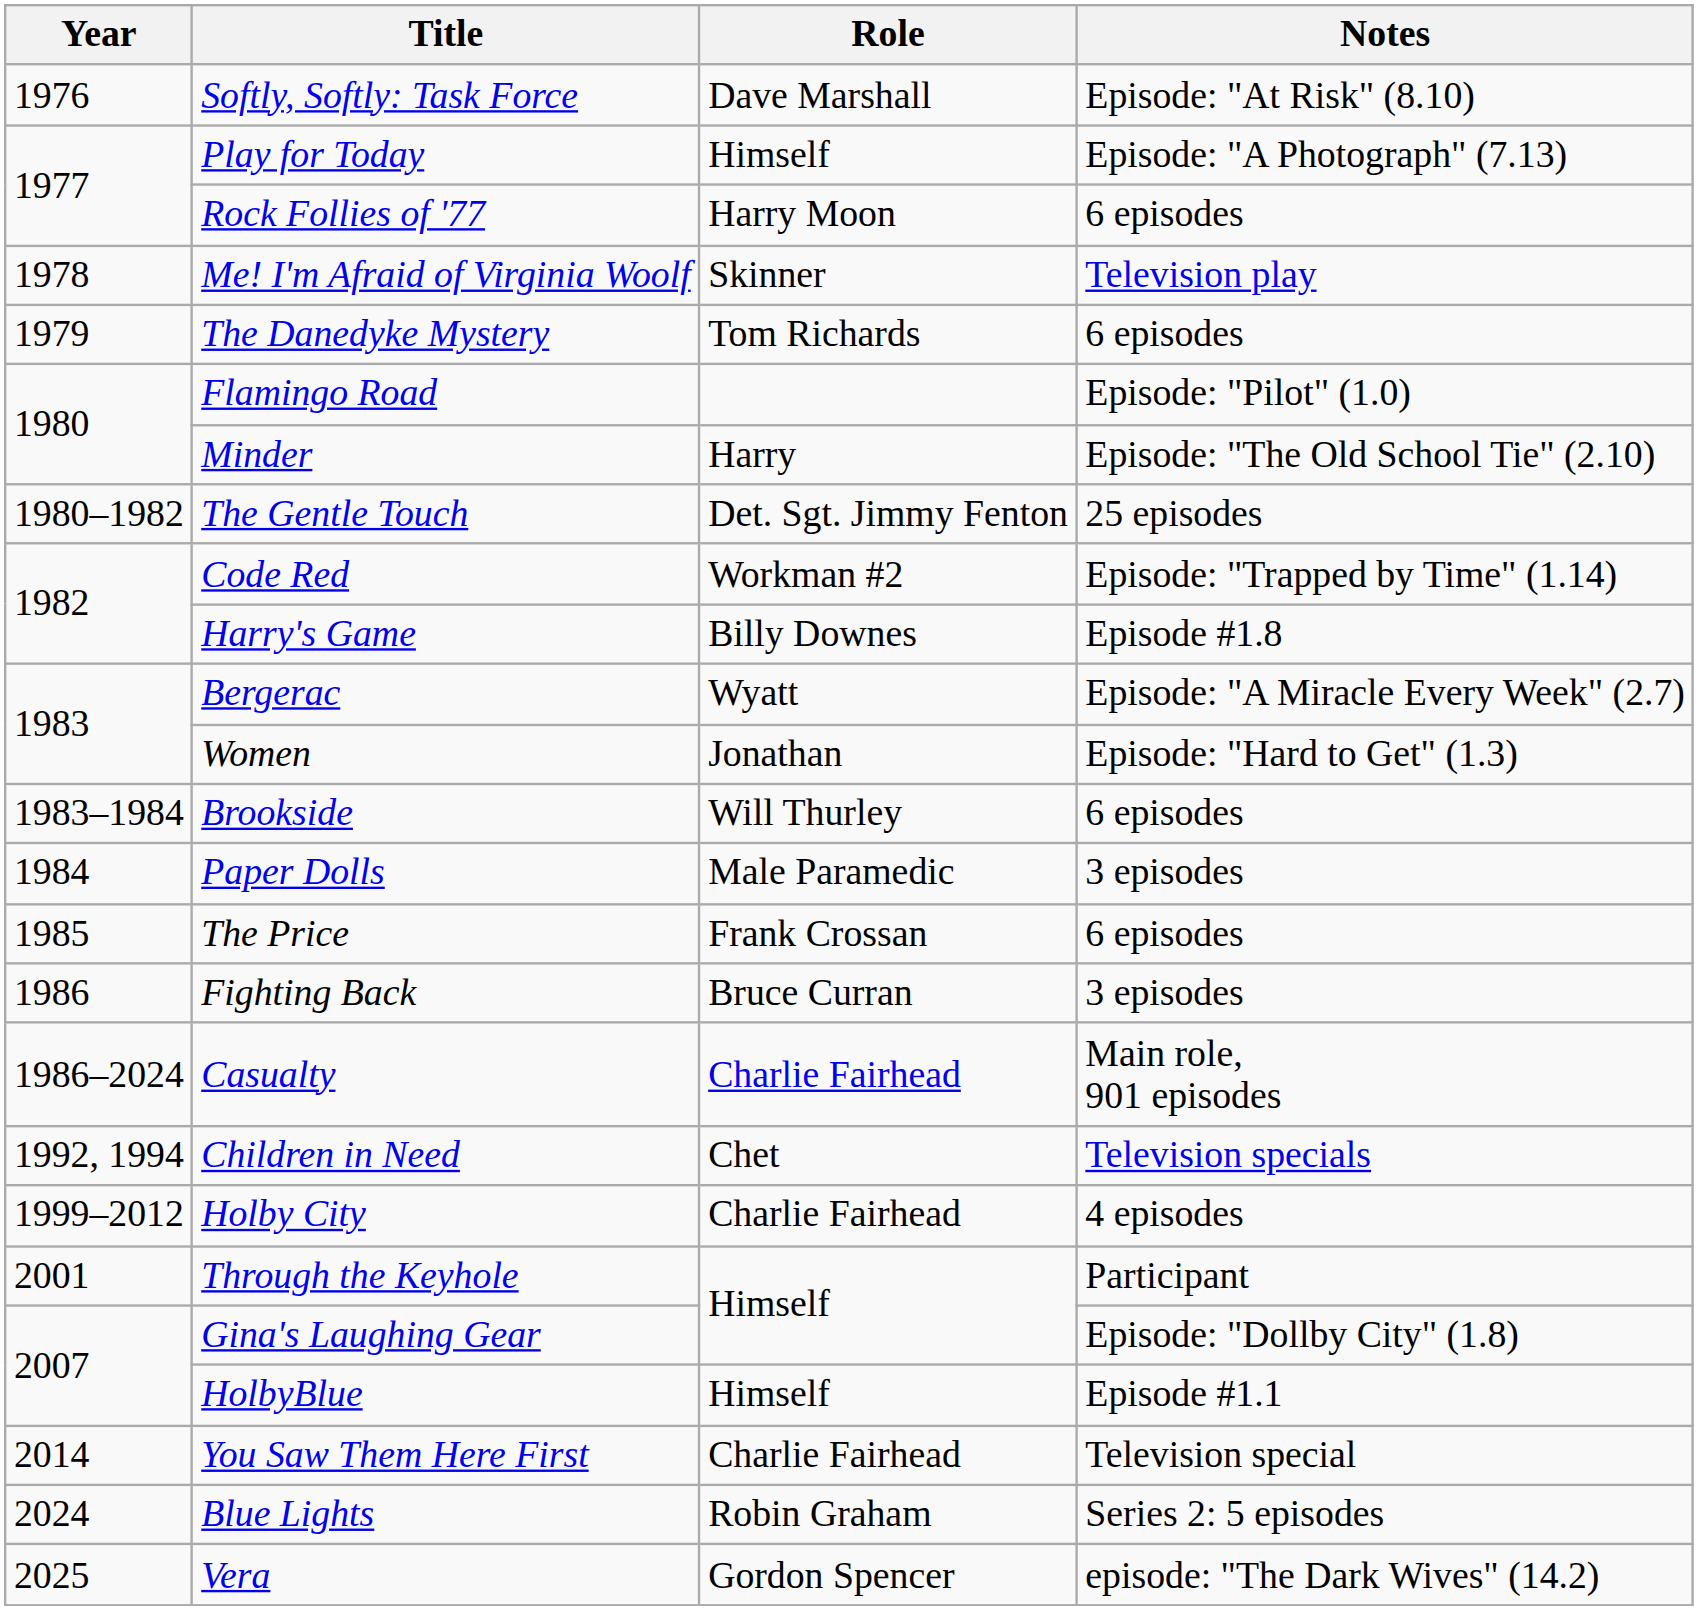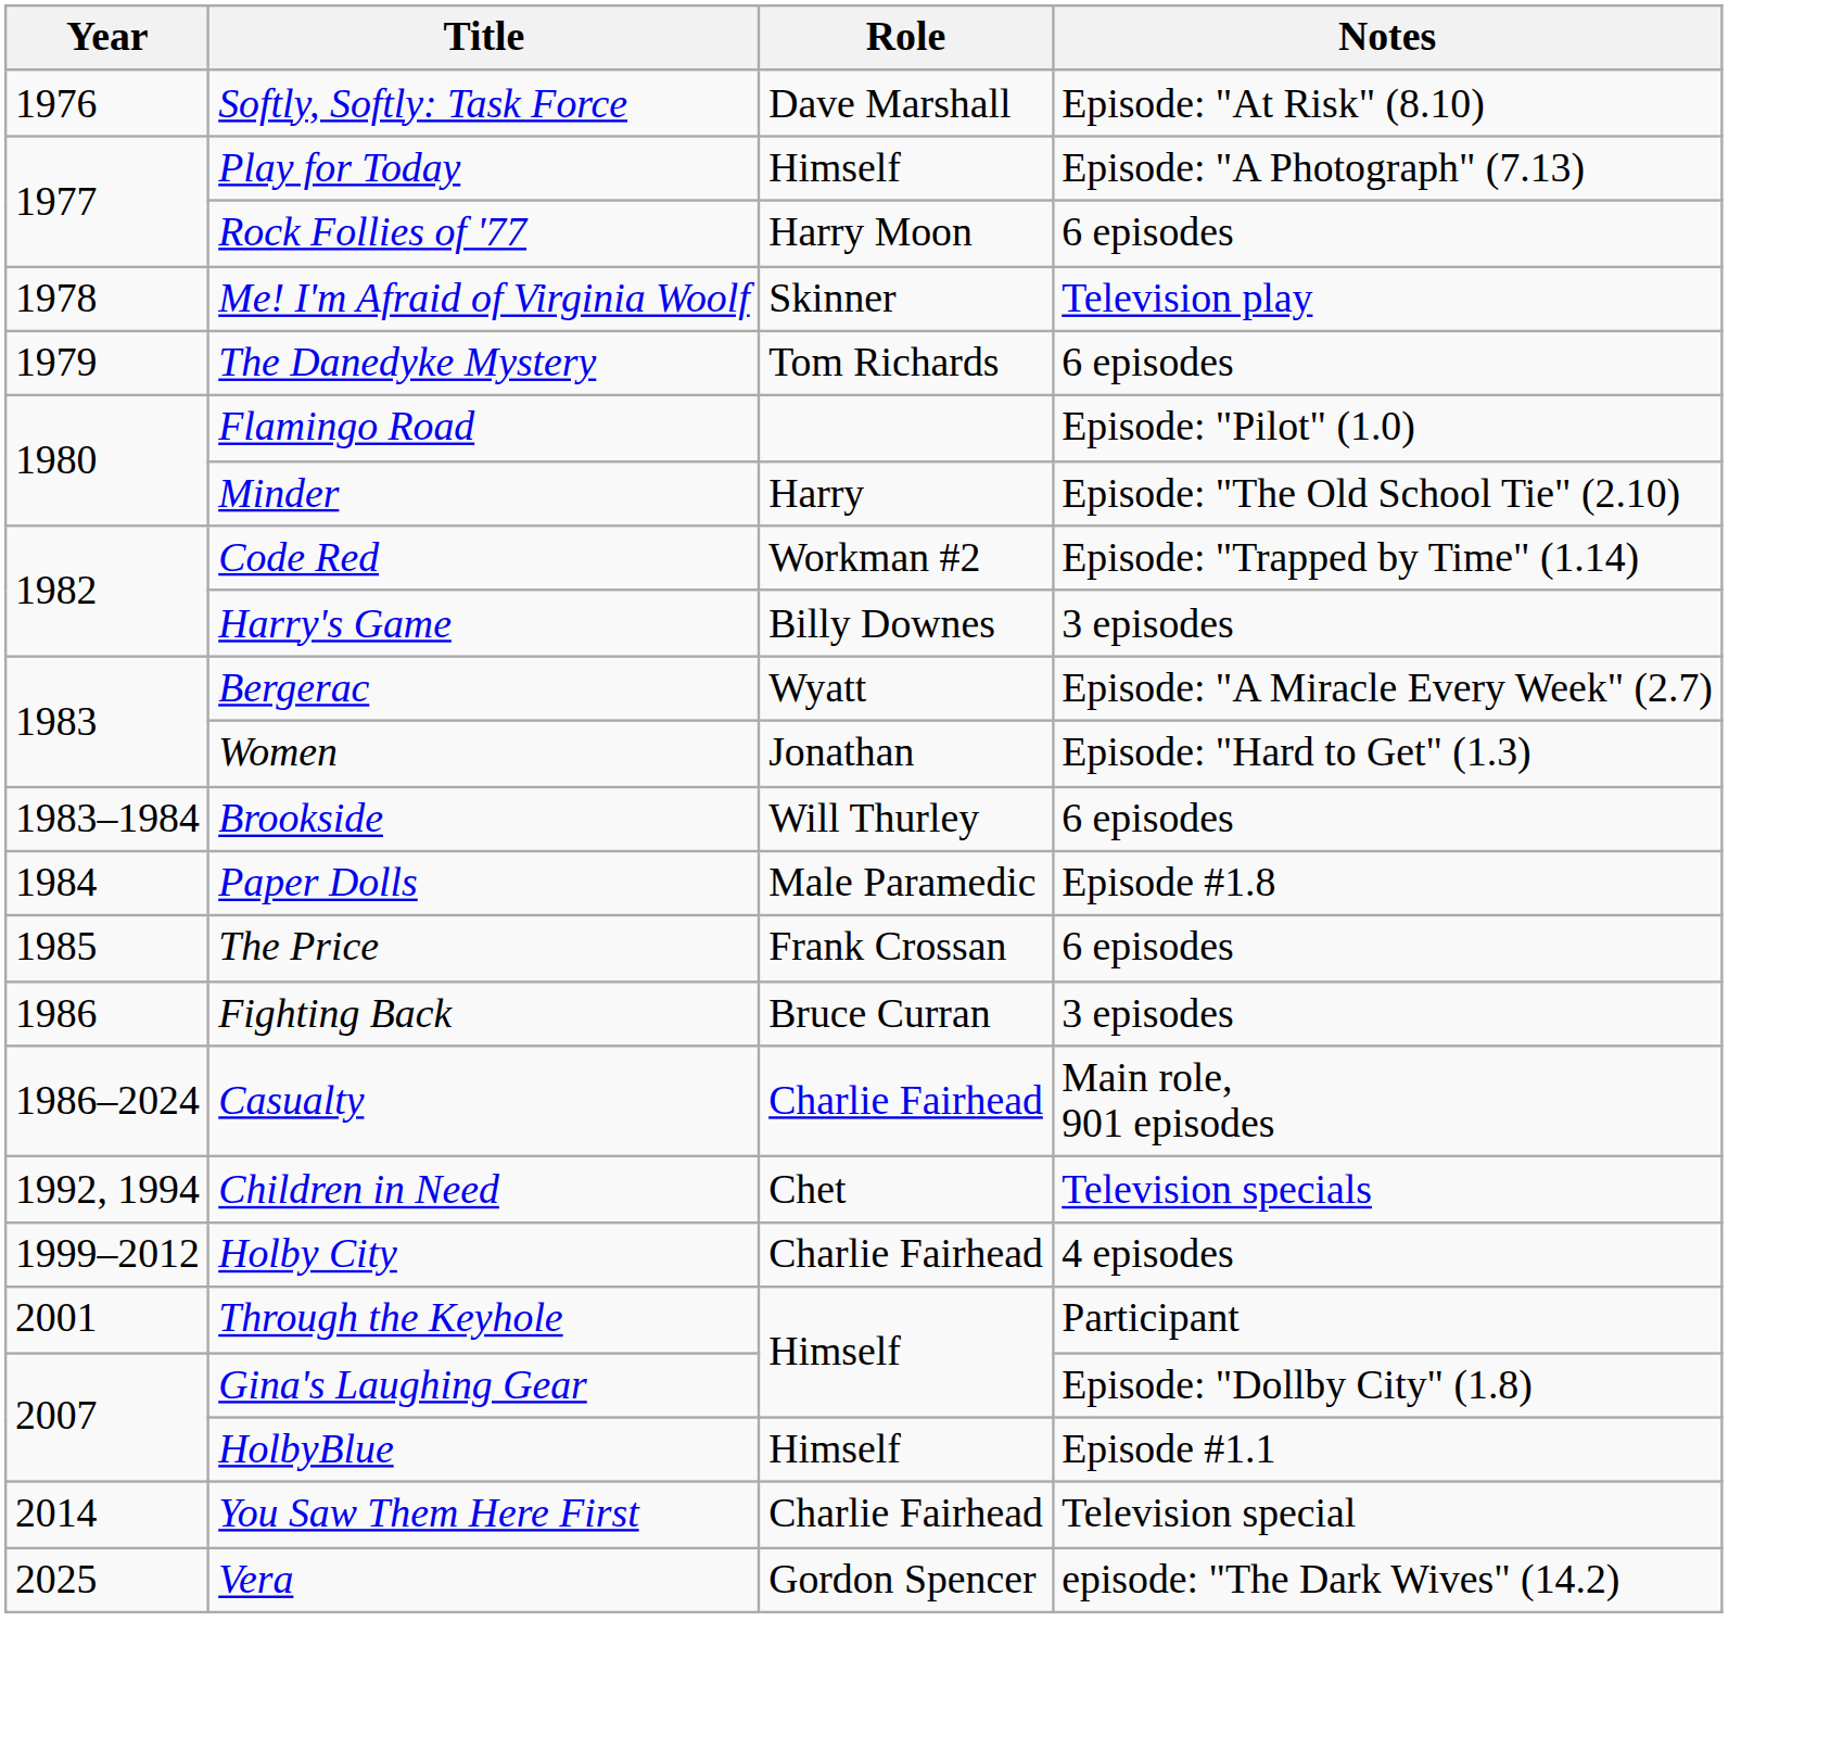- row: 1980–1982 | The Gentle Touch | Det. Sgt. Jimmy Fenton | 25 episodes
Harry's Game | Notes: Episode #1.8 -> 3 episodes
Paper Dolls | Notes: 3 episodes -> Episode #1.8
- row: 2024 | Blue Lights | Robin Graham | Series 2: 5 episodes
